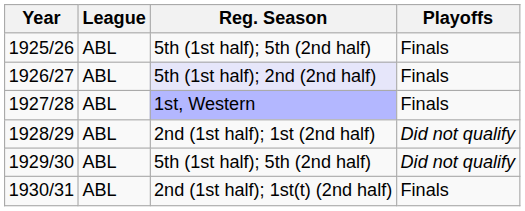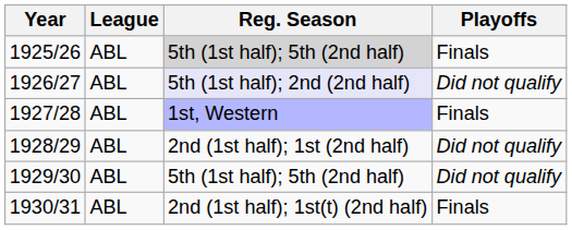1925/26 | Reg. Season: no background -> lightgrey background
1926/27 | Playoffs: Finals -> Did not qualify
